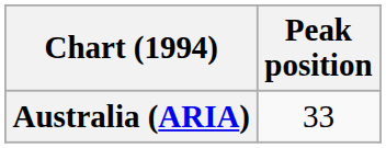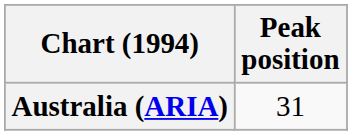Australia (ARIA) | Peak position: 33 -> 31
